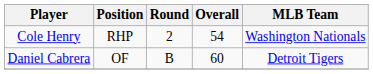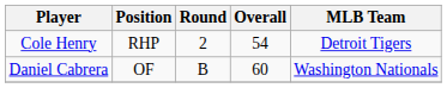Cole Henry | MLB Team: Washington Nationals -> Detroit Tigers
Daniel Cabrera | MLB Team: Detroit Tigers -> Washington Nationals
